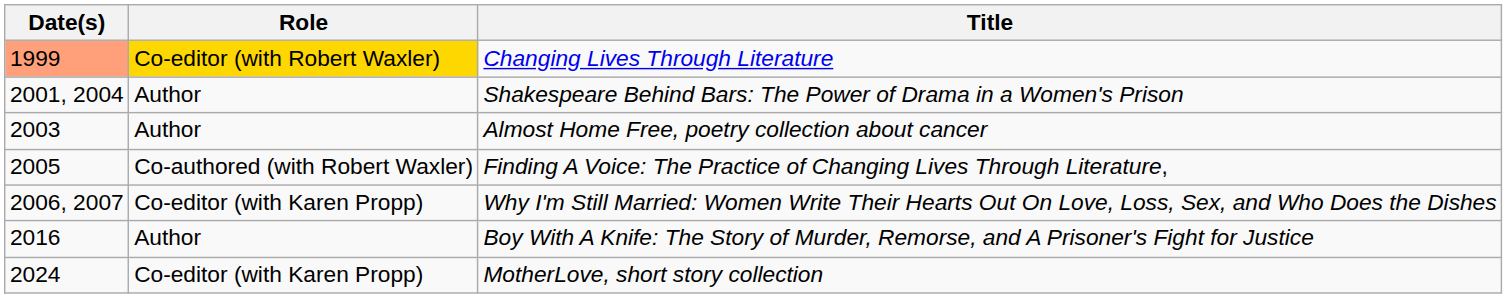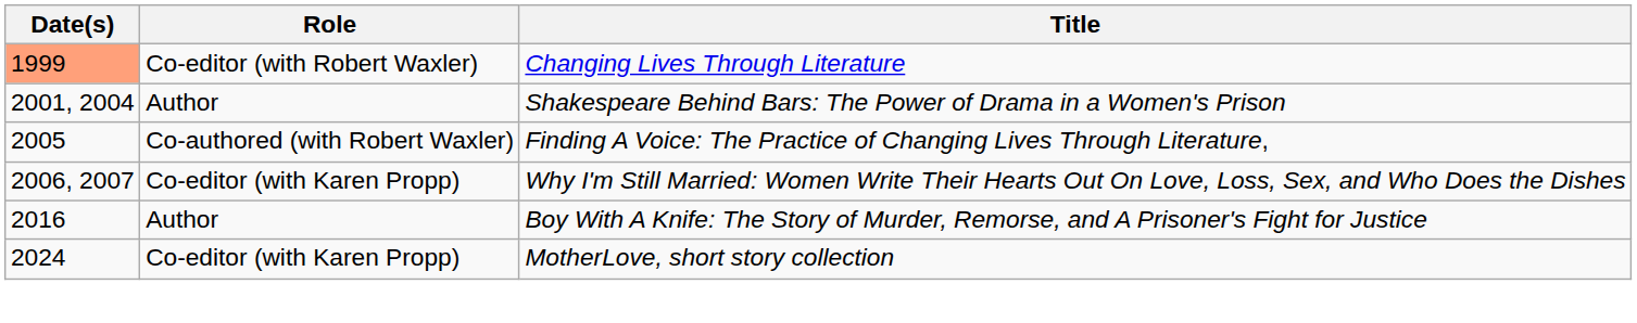Changing Lives Through Literature | Role: gold background -> no background
- row: 2003 | Author | Almost Home Free, poetry collection about cancer
